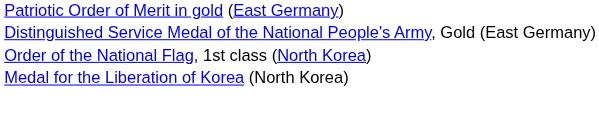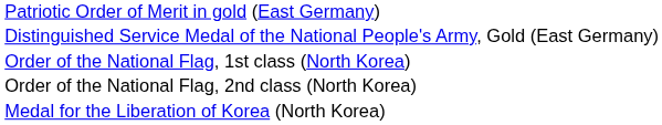+ row: Order of the National Flag, 2nd class (North Korea)
